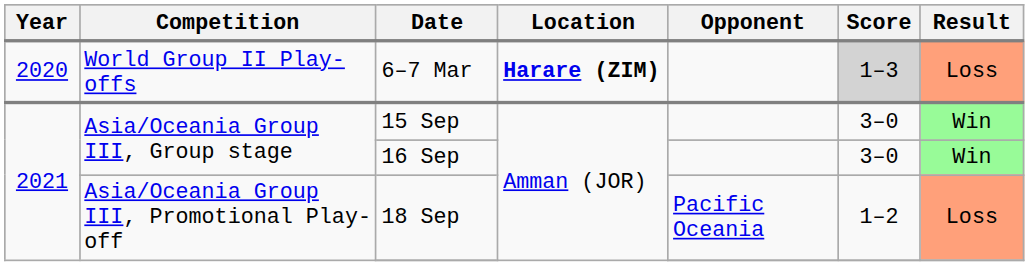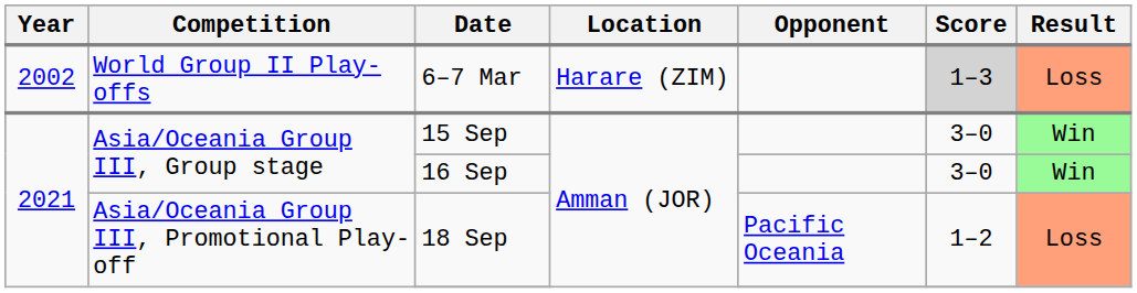6–7 Mar | Year: 2020 -> 2002
6–7 Mar | Location: bold -> normal
